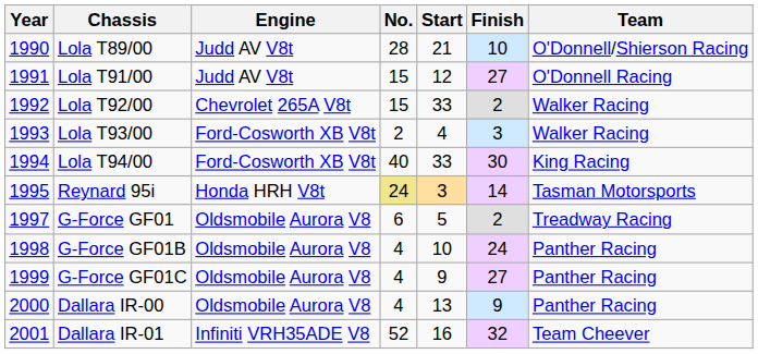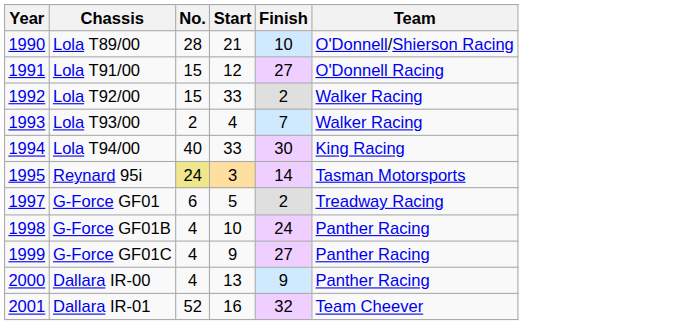- column: Engine | Judd AV V8t | Judd AV V8t | Chevrolet 265A V8t | Ford-Cosworth XB V8t | Ford-Cosworth XB V8t | Honda HRH V8t | Oldsmobile Aurora V8 | Oldsmobile Aurora V8 | Oldsmobile Aurora V8 | Oldsmobile Aurora V8 | Infiniti VRH35ADE V8
Lola T93/00 | Finish: 3 -> 7
